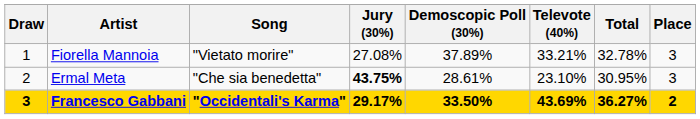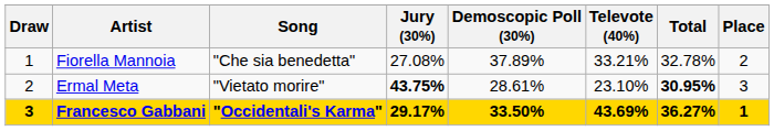Fiorella Mannoia | Song: "Vietato morire" -> "Che sia benedetta"
Fiorella Mannoia | Place: 3 -> 2
Ermal Meta | Song: "Che sia benedetta" -> "Vietato morire"
Ermal Meta | Total: normal -> bold
Francesco Gabbani | Place: 2 -> 1
